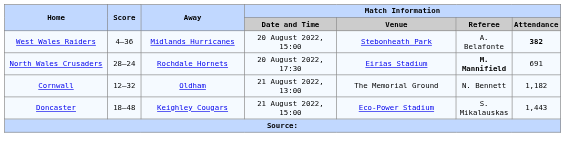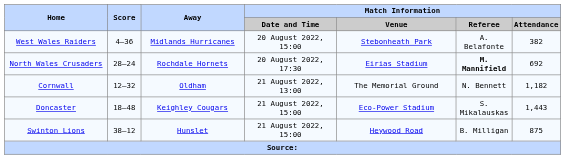West Wales Raiders | Match Information / Attendance: bold -> normal
North Wales Crusaders | Match Information / Attendance: 691 -> 692
+ row: Swinton Lions | 38–12 | Hunslet | 21 August 2022, 15:00 | Heywood Road | B. Milligan | 875
